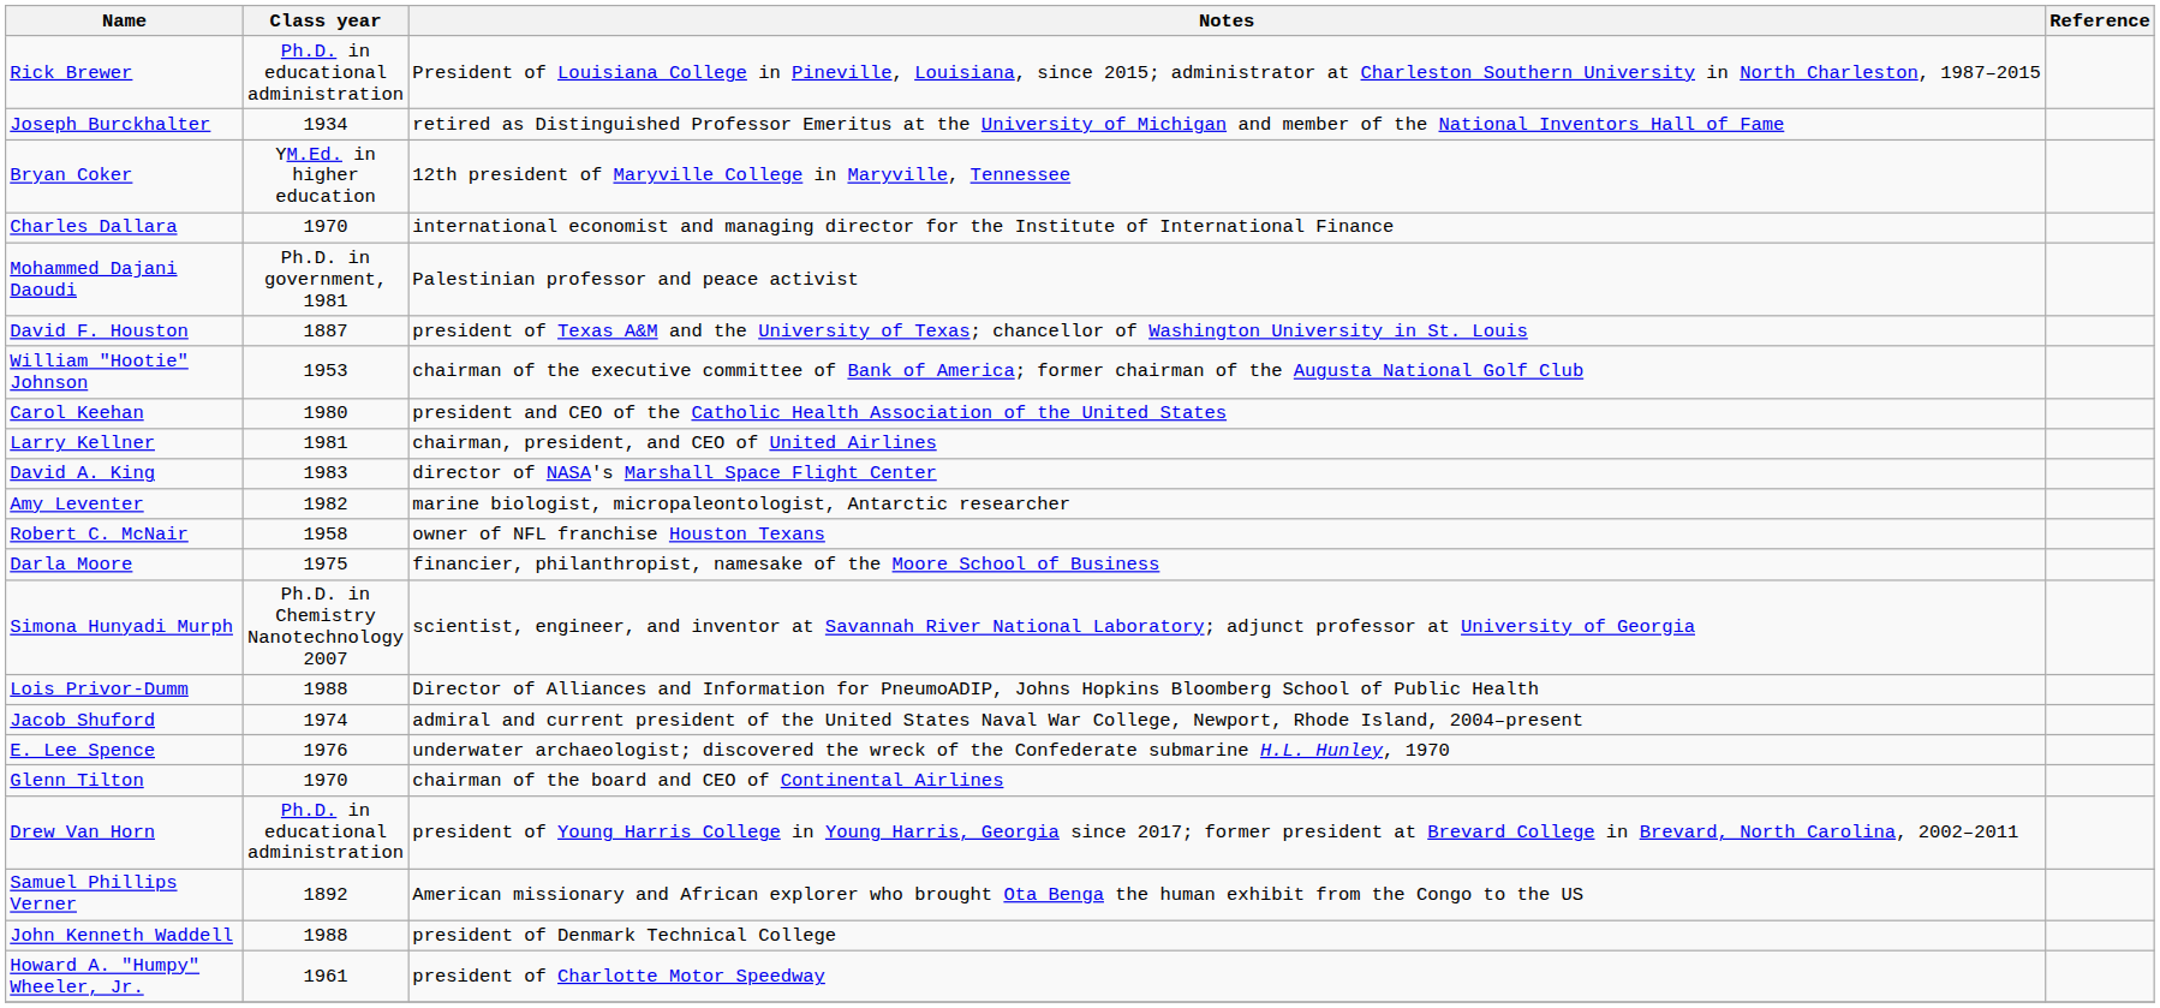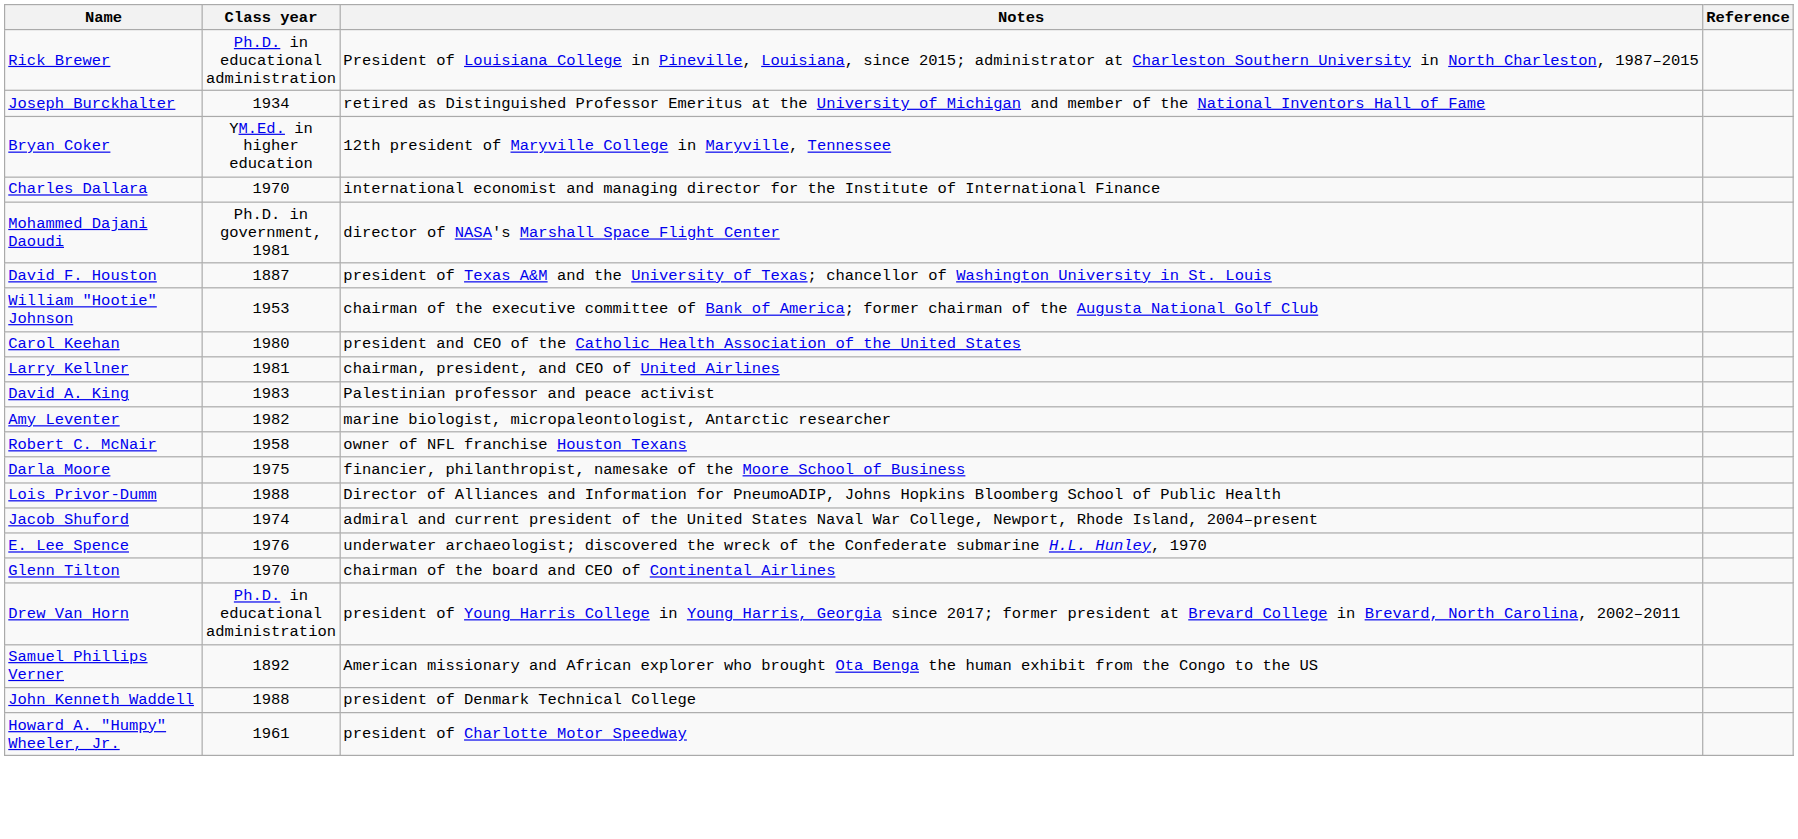Mohammed Dajani Daoudi | Notes: Palestinian professor and peace activist -> director of NASA's Marshall Space Flight Center
David A. King | Notes: director of NASA's Marshall Space Flight Center -> Palestinian professor and peace activist
- row: Simona Hunyadi Murph | Ph.D. in Chemistry Nanotechnology 2007 | scientist, engineer, and inventor at Savannah River National Laboratory; adjunct professor at University of Georgia
